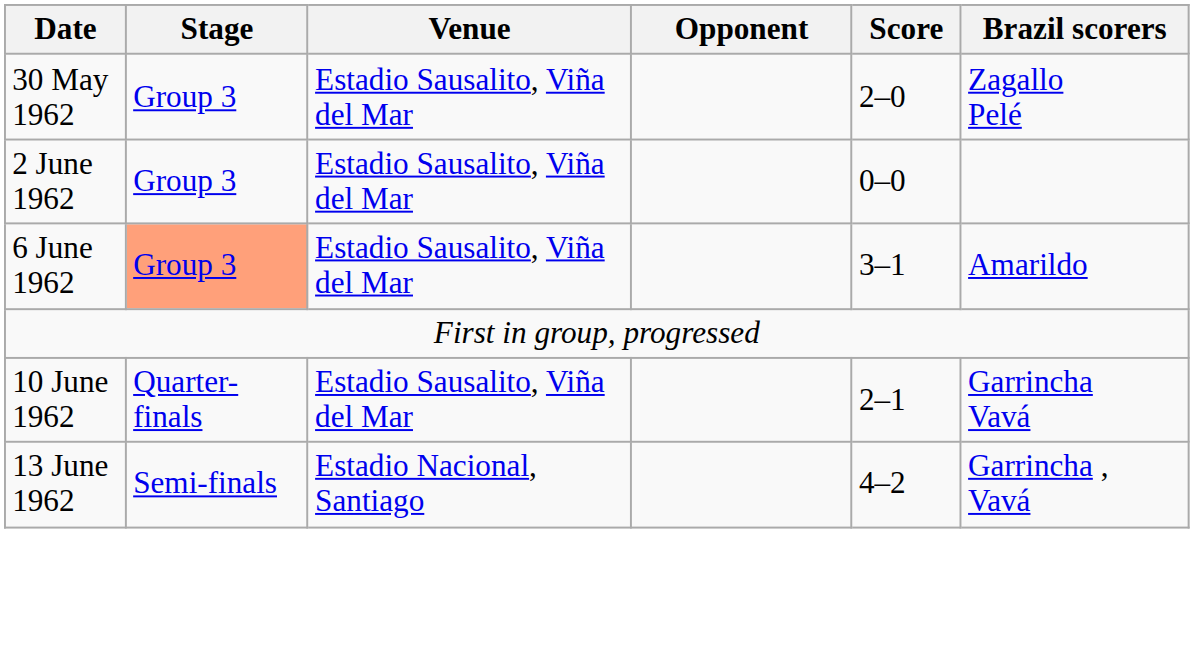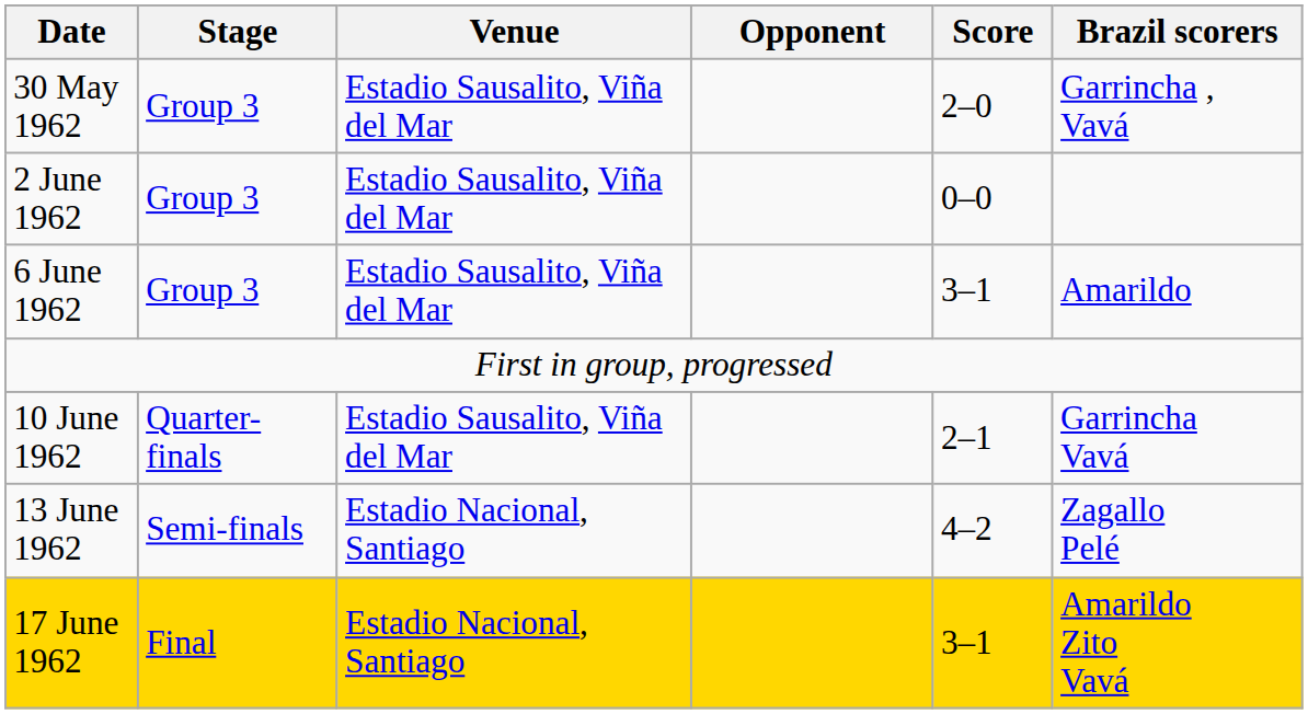30 May 1962 | Brazil scorers: Zagallo Pelé -> Garrincha , Vavá
6 June 1962 | Stage: lightsalmon background -> no background
13 June 1962 | Brazil scorers: Garrincha , Vavá -> Zagallo Pelé
+ row: 17 June 1962 | Final | Estadio Nacional, Santiago | 3–1 | Amarildo Zito Vavá
